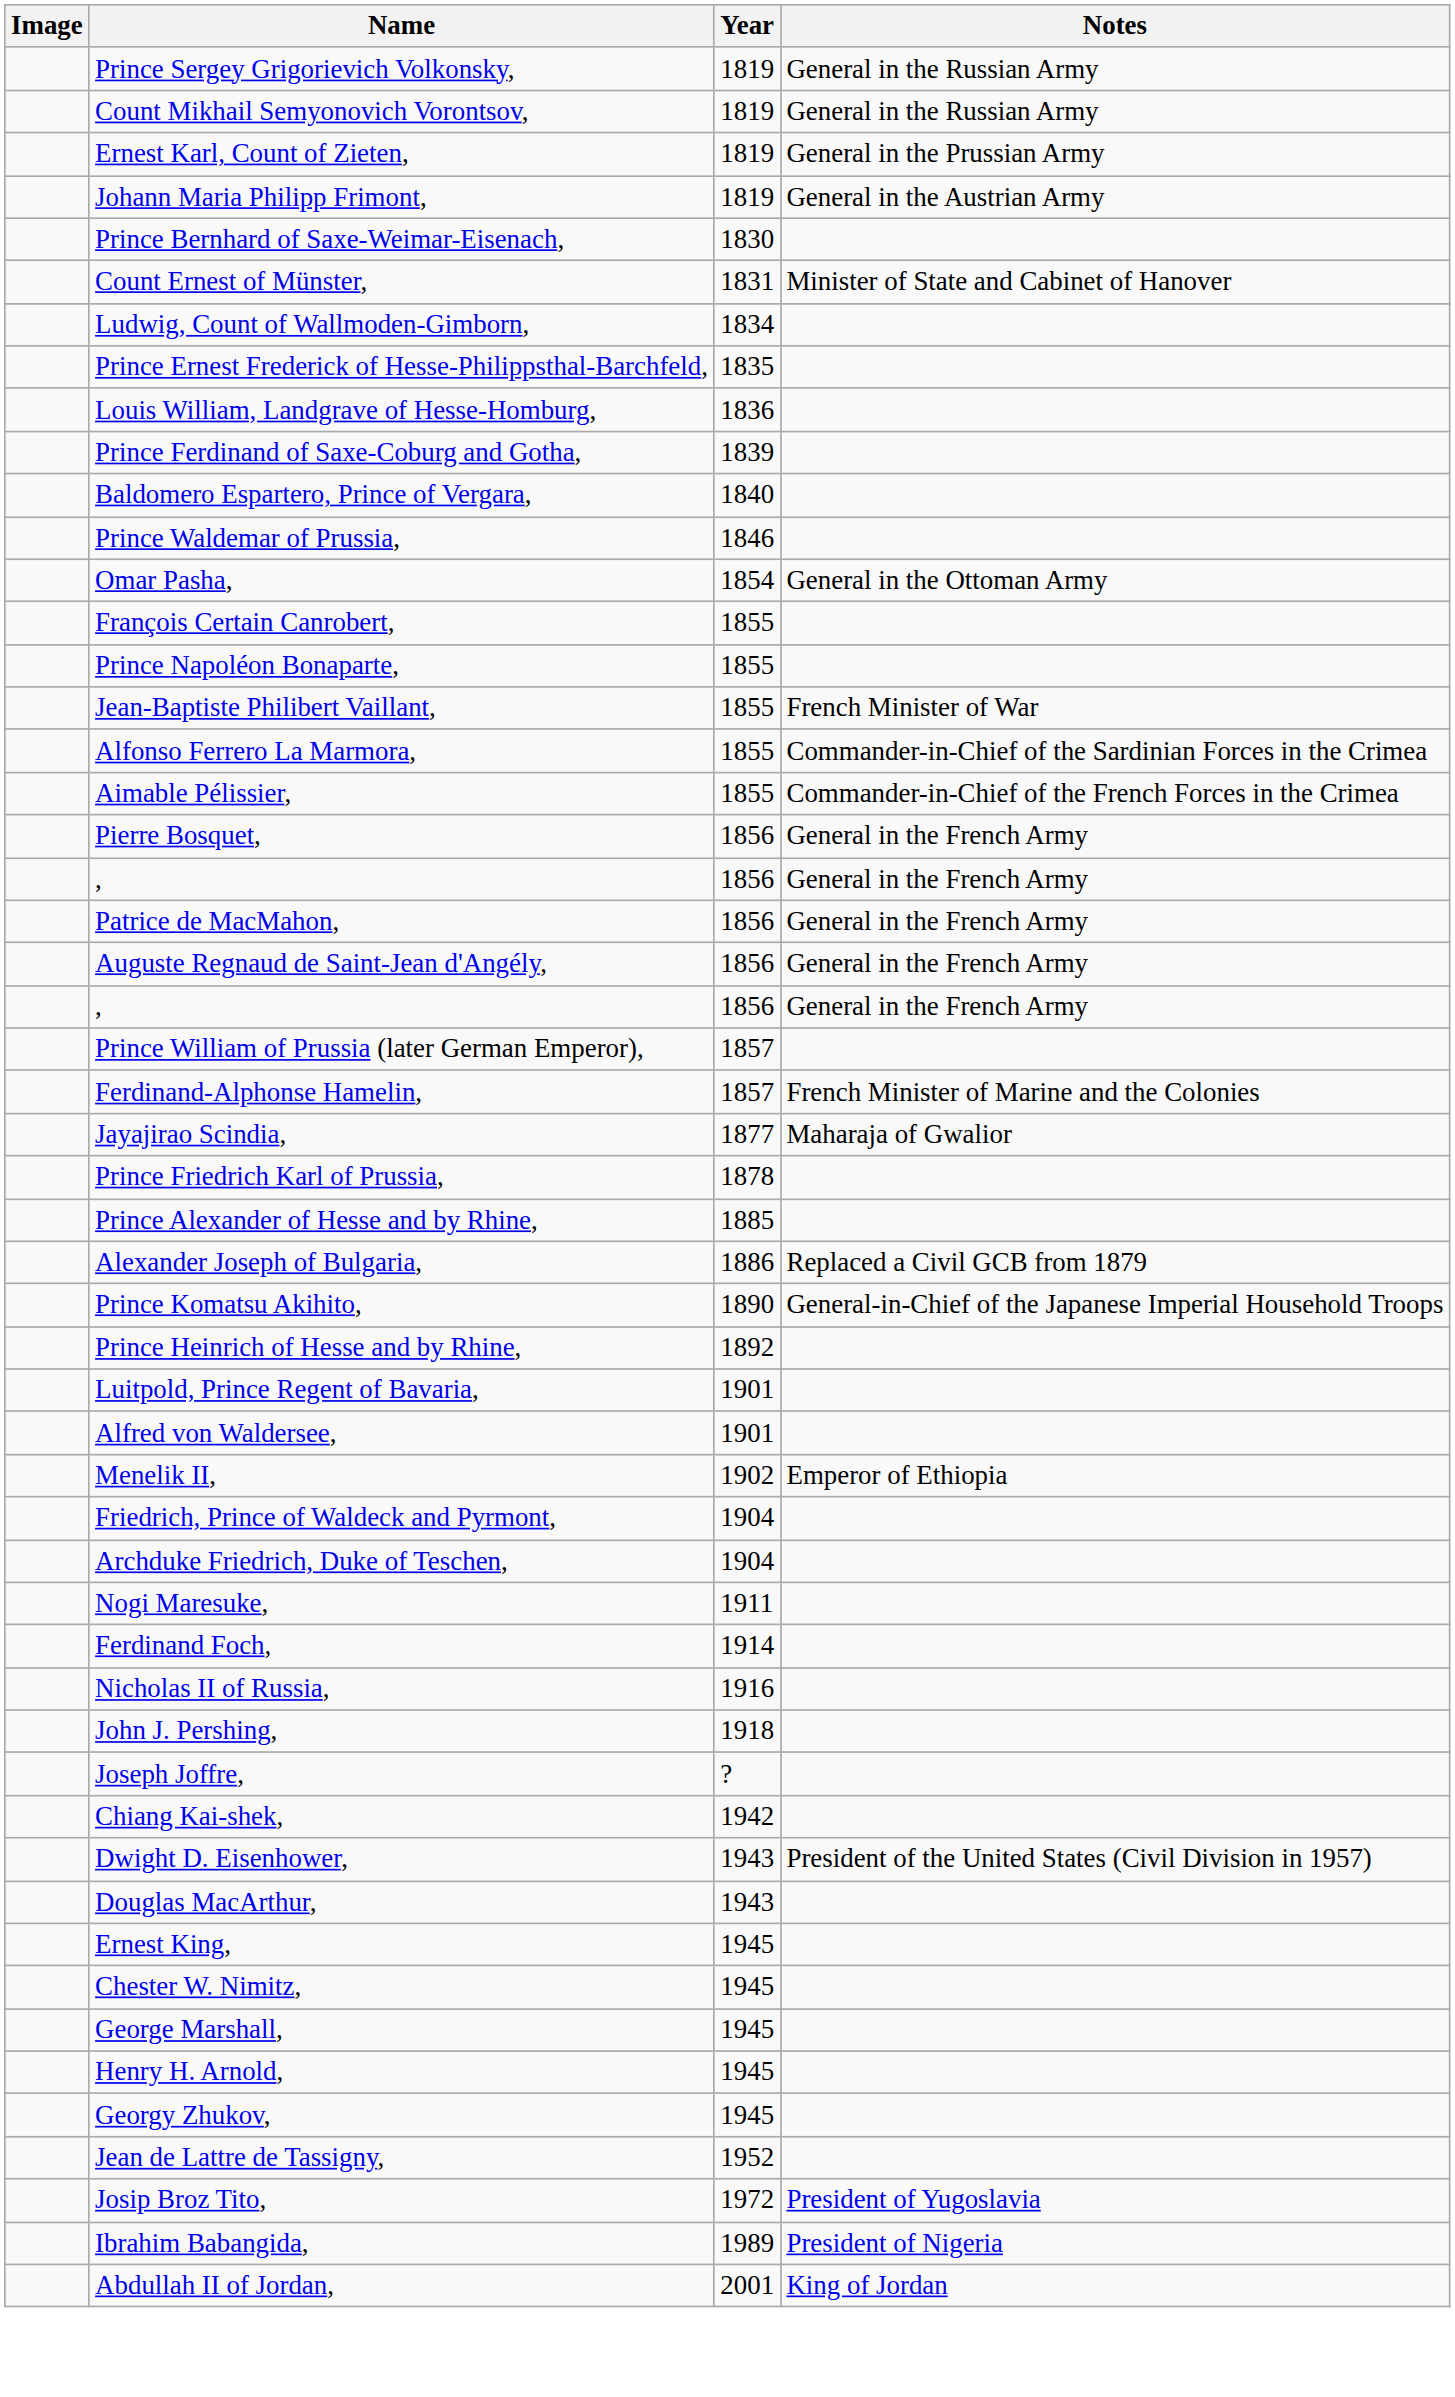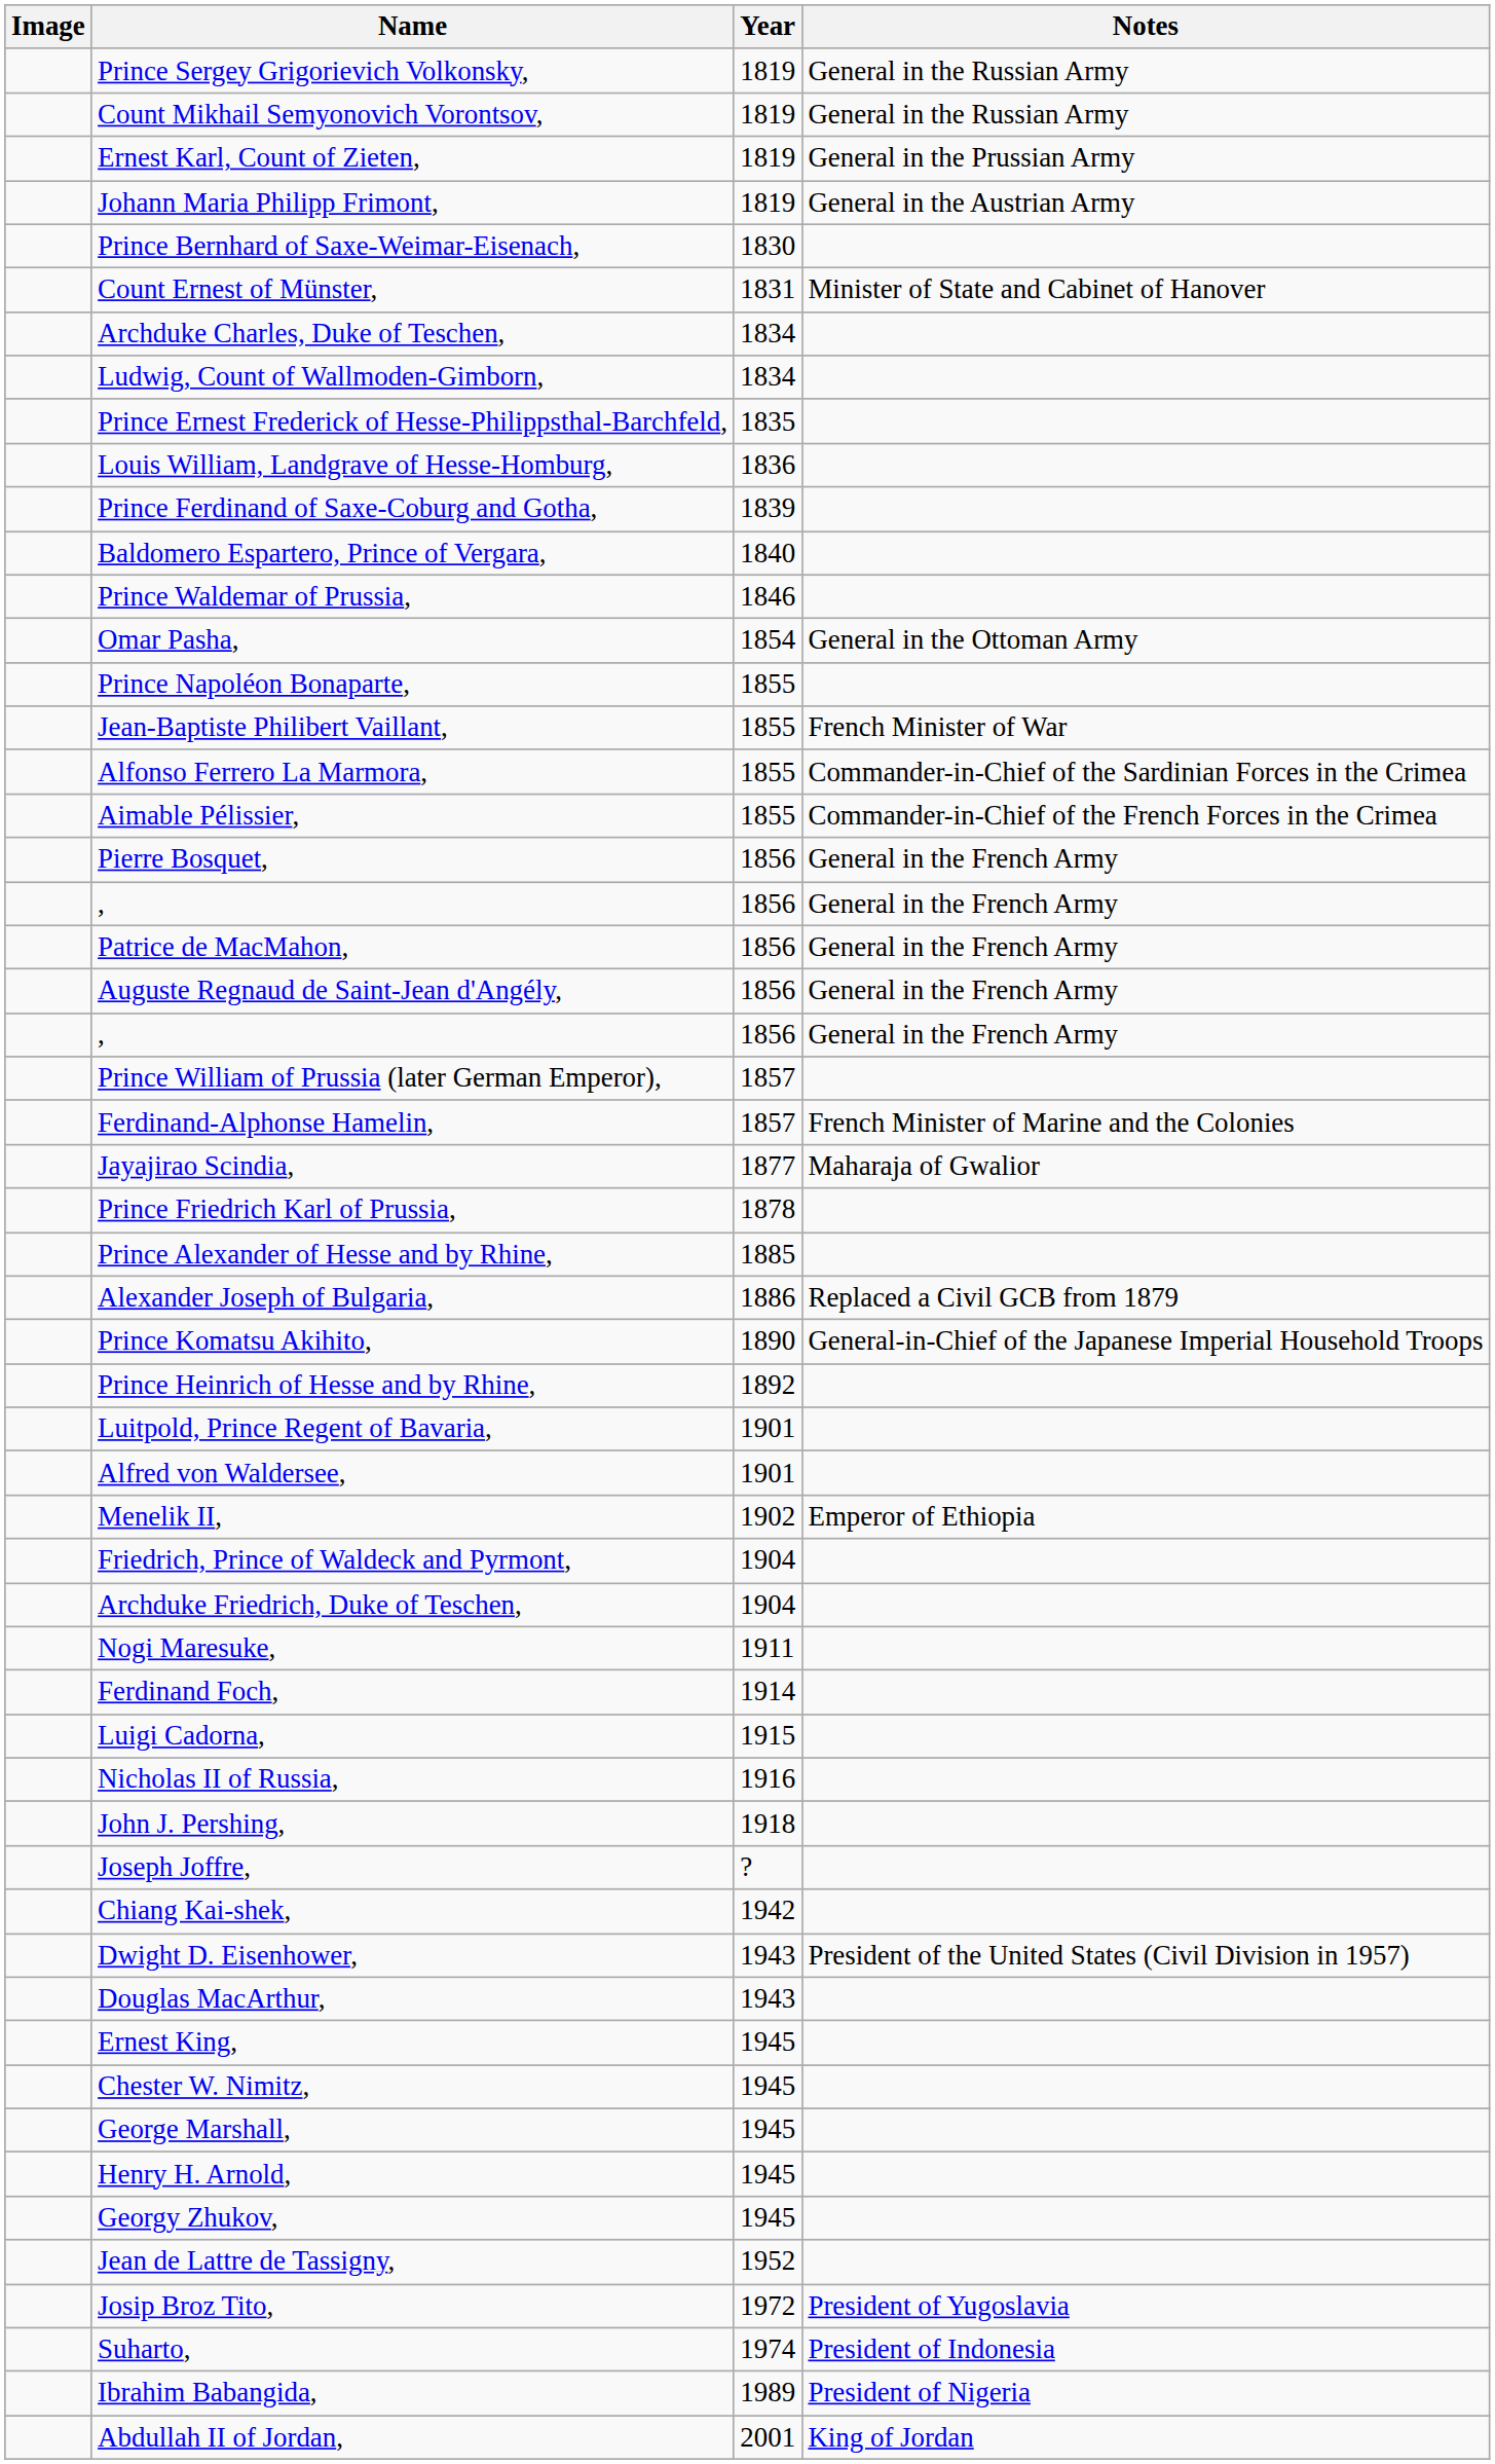+ row: Archduke Charles, Duke of Teschen, | 1834
- row: François Certain Canrobert, | 1855
+ row: Luigi Cadorna, | 1915
+ row: Suharto, | 1974 | President of Indonesia
